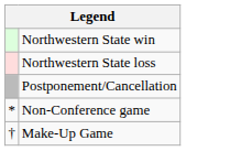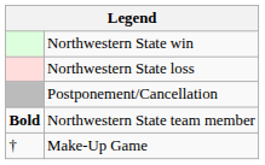+ row: Bold | Northwestern State team member
- row: * | Non-Conference game
